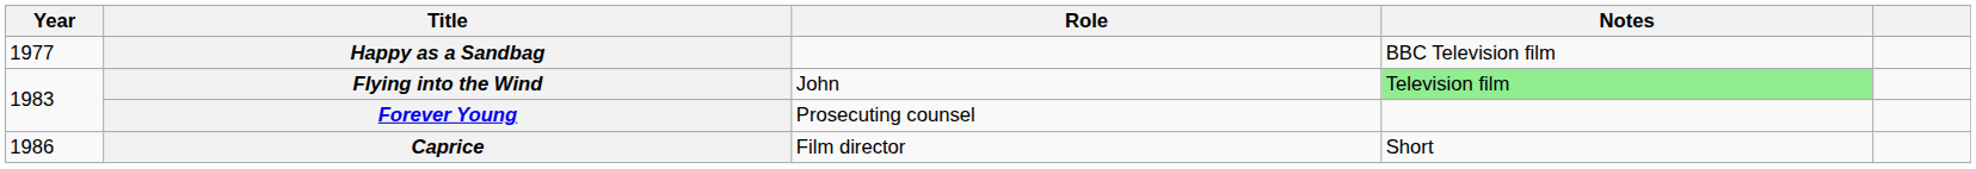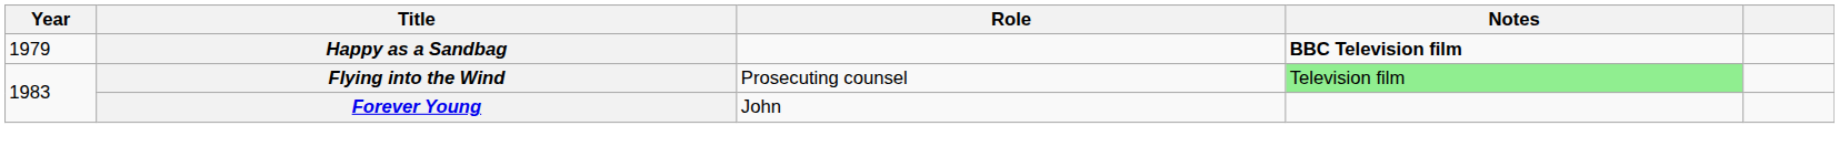Happy as a Sandbag | Year: 1977 -> 1979
Happy as a Sandbag | Notes: normal -> bold
Flying into the Wind | Role: John -> Prosecuting counsel
Forever Young | Role: Prosecuting counsel -> John
- row: 1986 | Caprice | Film director | Short
